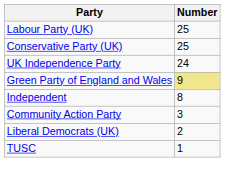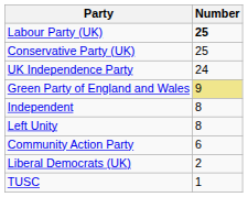Labour Party (UK) | Number: normal -> bold
+ row: Left Unity | 8
Community Action Party | Number: 3 -> 6
